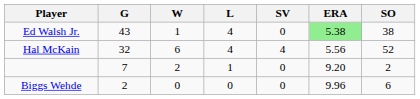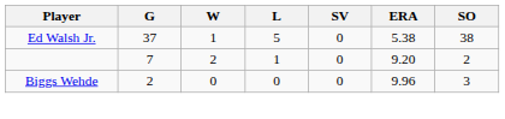Ed Walsh Jr. | G: 43 -> 37
Ed Walsh Jr. | L: 4 -> 5
Ed Walsh Jr. | ERA: lightgreen background -> no background
- row: Hal McKain | 32 | 6 | 4 | 4 | 5.56 | 52
Biggs Wehde | SO: 6 -> 3
